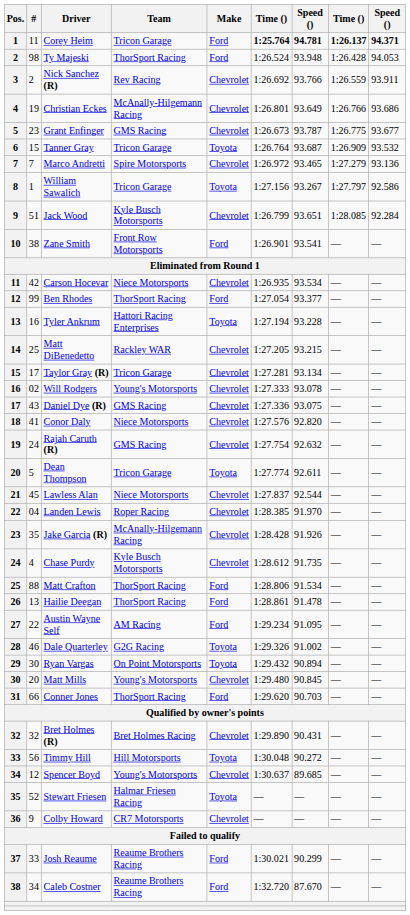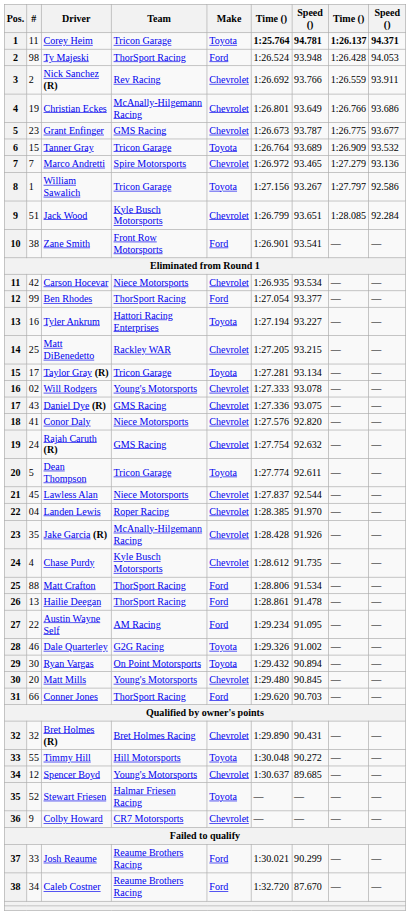Corey Heim | Make: Ford -> Toyota
Tanner Gray | column 7: 93.687 -> 93.689
Tyler Ankrum | column 7: 93.228 -> 93.227
Taylor Gray (R) | Make: Chevrolet -> Toyota
Timmy Hill | #: 56 -> 55
